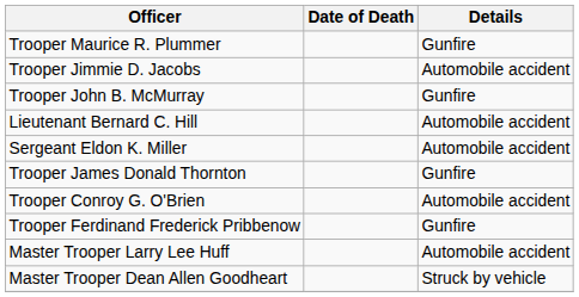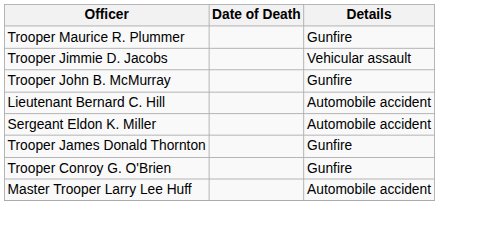Trooper Jimmie D. Jacobs | Details: Automobile accident -> Vehicular assault
Trooper Conroy G. O'Brien | Details: Automobile accident -> Gunfire
- row: Trooper Ferdinand Frederick Pribbenow | Gunfire
- row: Master Trooper Dean Allen Goodheart | Struck by vehicle
